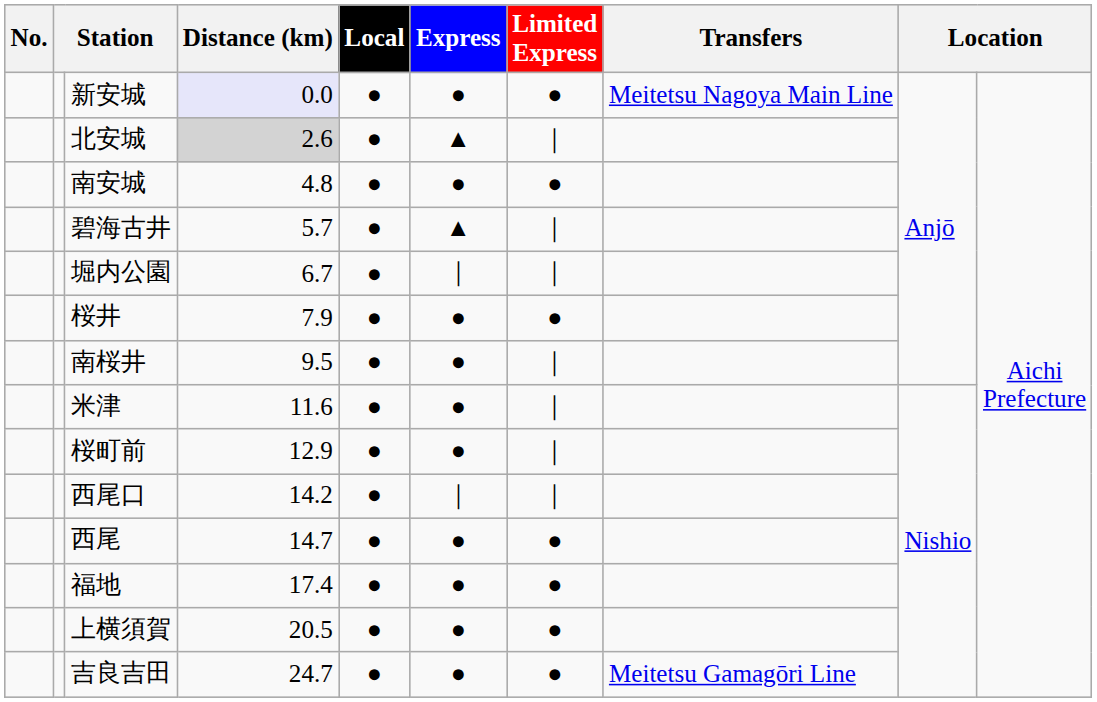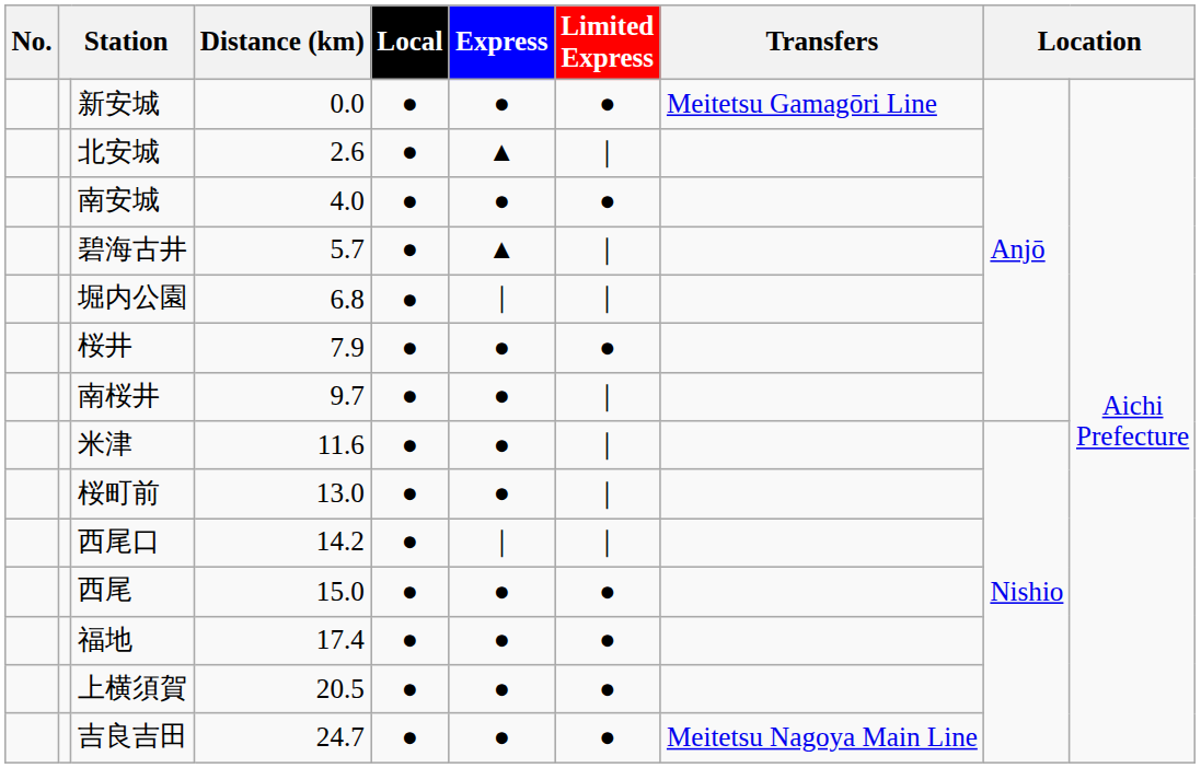新安城 | Distance (km): lavender background -> no background
新安城 | Transfers: Meitetsu Nagoya Main Line -> Meitetsu Gamagōri Line
北安城 | Distance (km): lightgrey background -> no background
南安城 | Distance (km): 4.8 -> 4.0
堀内公園 | Distance (km): 6.7 -> 6.8
南桜井 | Distance (km): 9.5 -> 9.7
桜町前 | Distance (km): 12.9 -> 13.0
西尾 | Distance (km): 14.7 -> 15.0
吉良吉田 | Transfers: Meitetsu Gamagōri Line -> Meitetsu Nagoya Main Line
